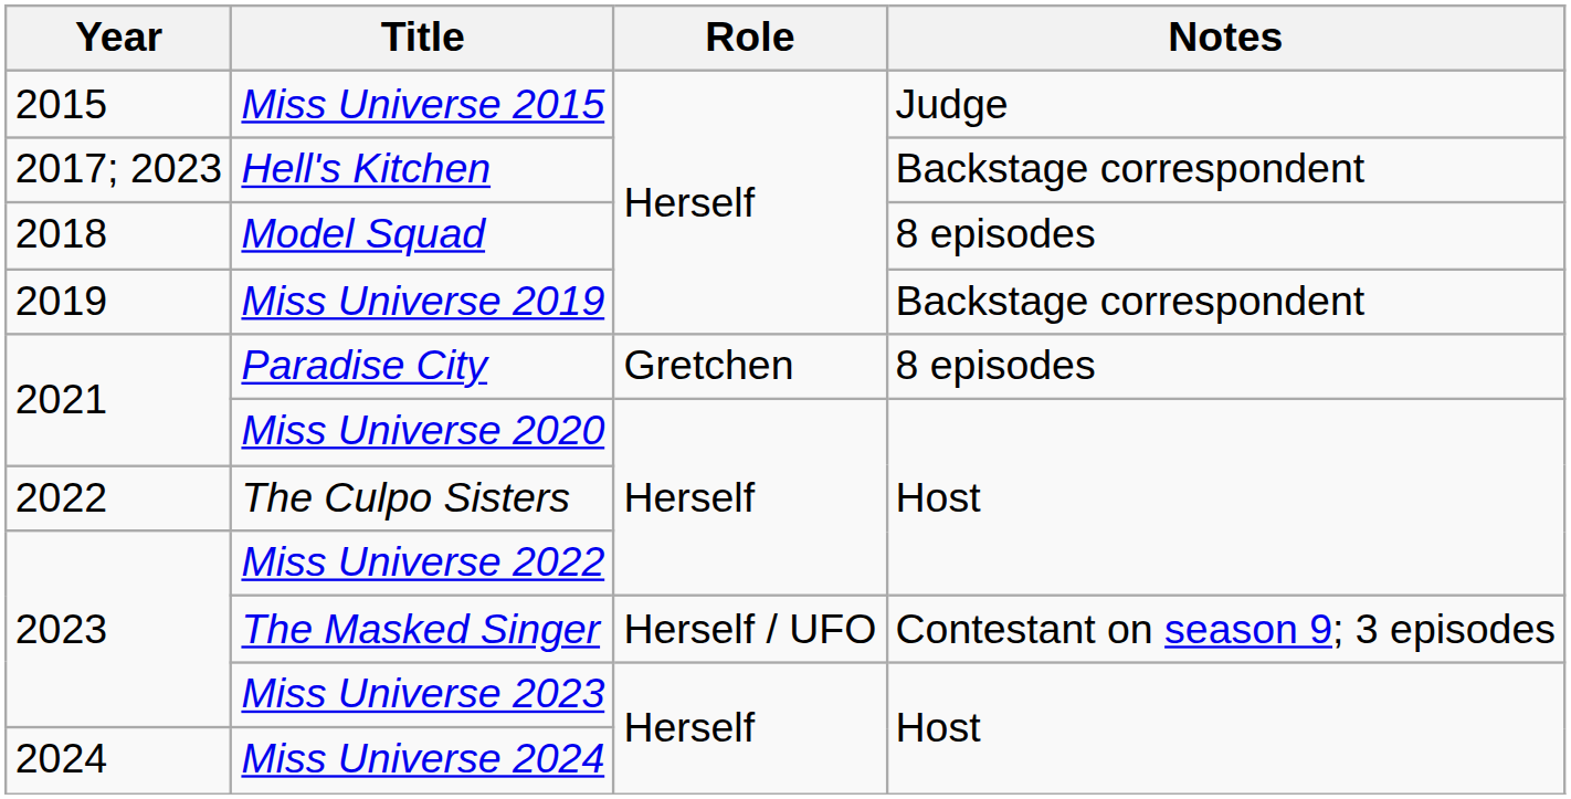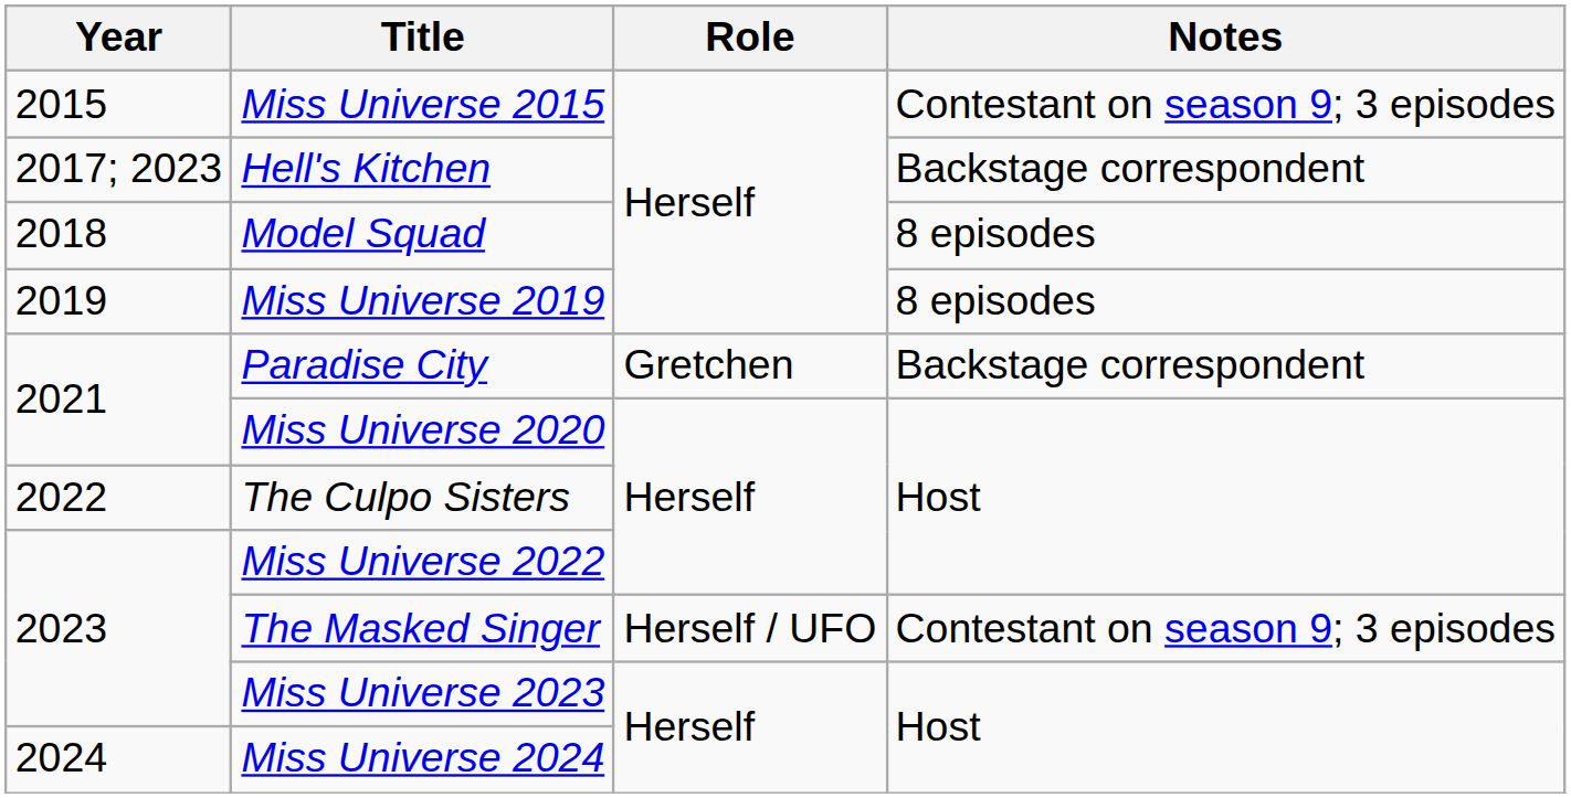Miss Universe 2015 | Notes: Judge -> Contestant on season 9; 3 episodes
Miss Universe 2019 | Notes: Backstage correspondent -> 8 episodes
Paradise City | Notes: 8 episodes -> Backstage correspondent
